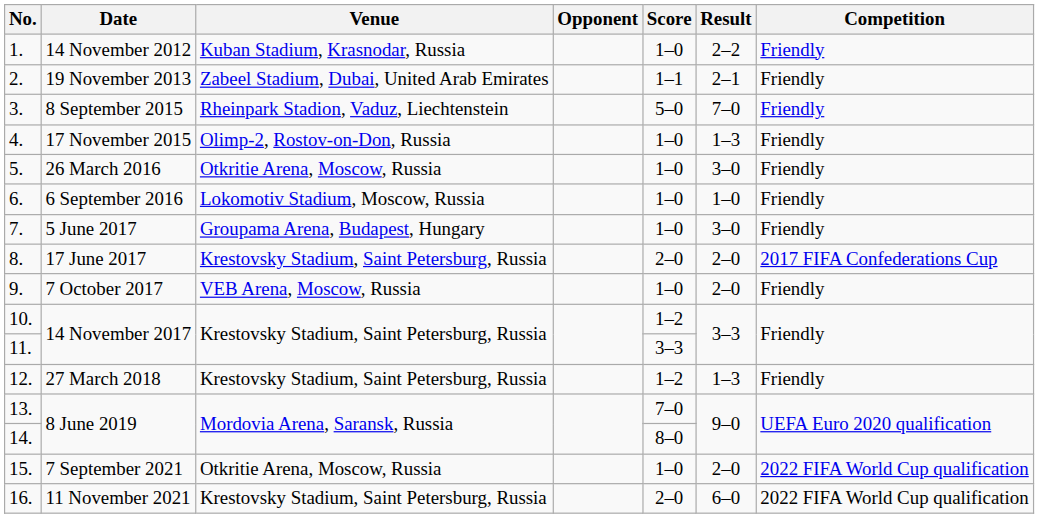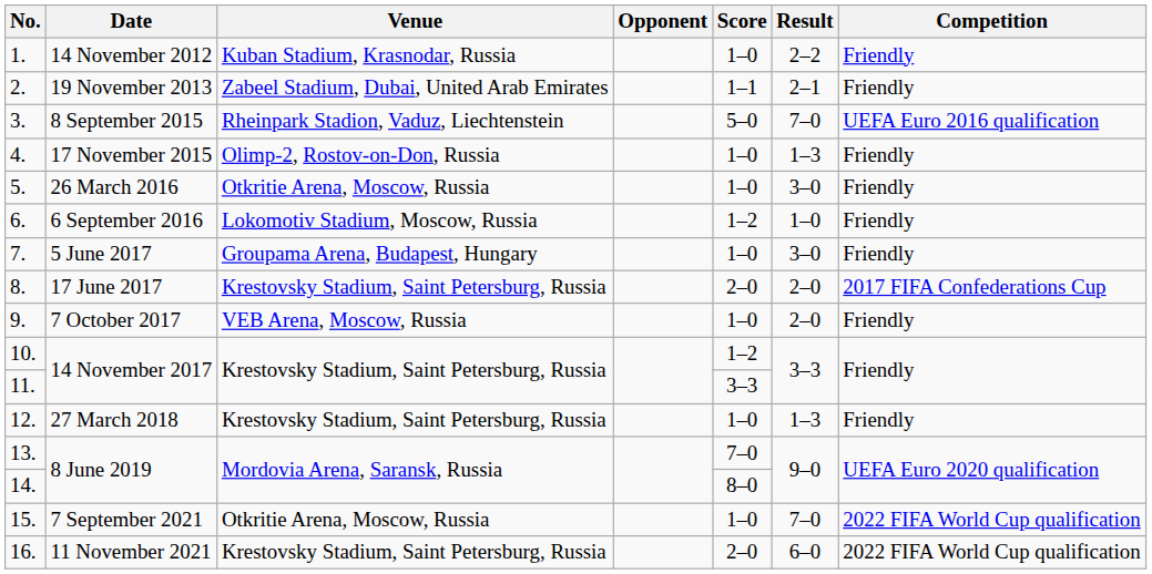3. | Competition: Friendly -> UEFA Euro 2016 qualification
6. | Score: 1–0 -> 1–2
12. | Score: 1–2 -> 1–0
15. | Result: 2–0 -> 7–0
